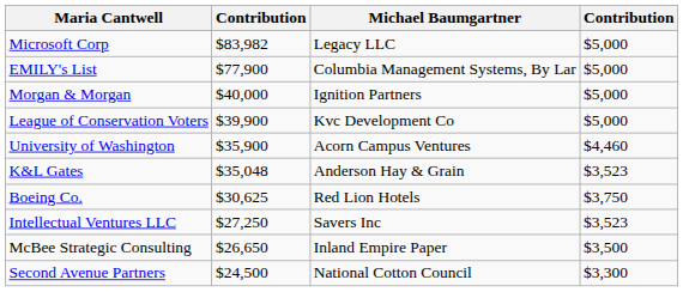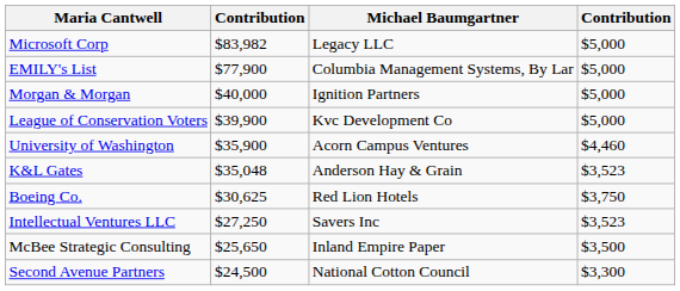McBee Strategic Consulting | column 2: $26,650 -> $25,650
